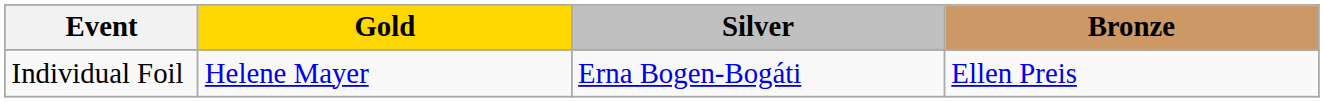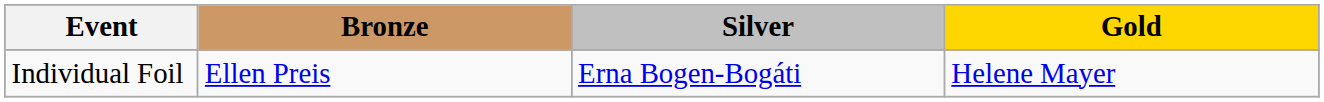columns swapped: Gold <-> Bronze
